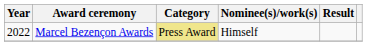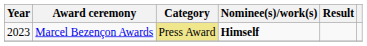Marcel Bezençon Awards | Year: 2022 -> 2023
Marcel Bezençon Awards | Nominee(s)/work(s): normal -> bold
